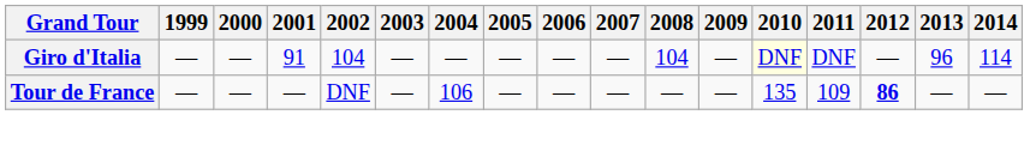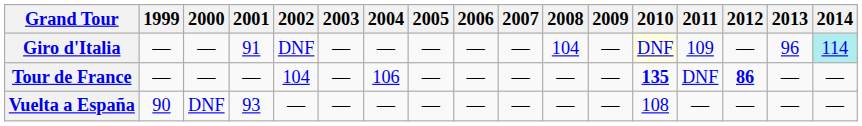Giro d'Italia | 2002: 104 -> DNF
Giro d'Italia | 2011: DNF -> 109
Giro d'Italia | 2014: no background -> paleturquoise background
Tour de France | 2002: DNF -> 104
Tour de France | 2010: normal -> bold
Tour de France | 2011: 109 -> DNF
+ row: Vuelta a España | 90 | DNF | 93 | — | — | — | — | — | — | — | — | 108 | — | — | — | —
